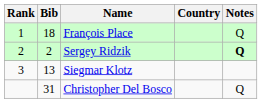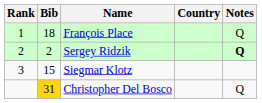Siegmar Klotz | Bib: 13 -> 15
Christopher Del Bosco | Bib: no background -> gold background
